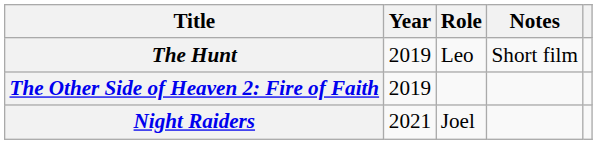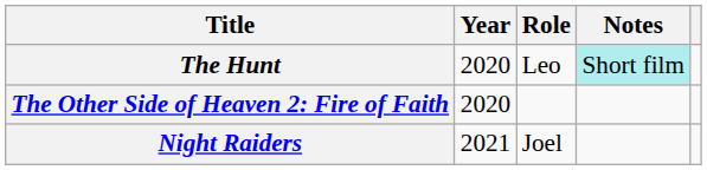The Hunt | Year: 2019 -> 2020
The Hunt | Notes: no background -> paleturquoise background
The Other Side of Heaven 2: Fire of Faith | Year: 2019 -> 2020
